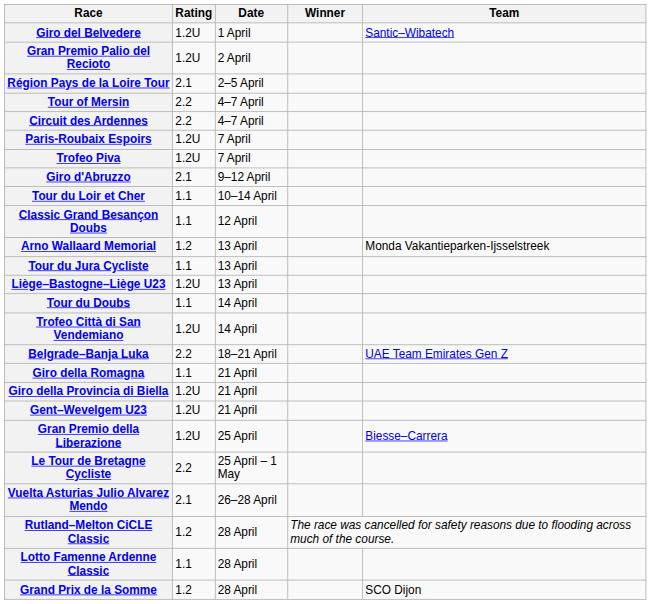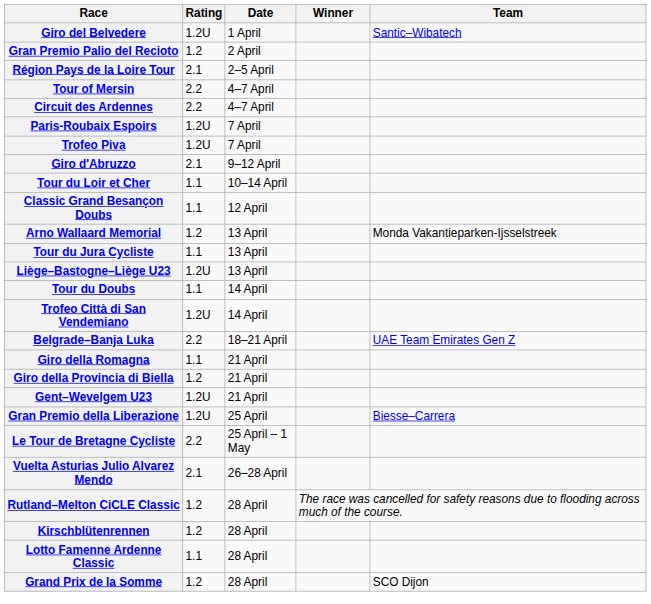Gran Premio Palio del Recioto | Rating: 1.2U -> 1.2
Giro della Provincia di Biella | Rating: 1.2U -> 1.2
+ row: Kirschblütenrennen | 1.2 | 28 April
